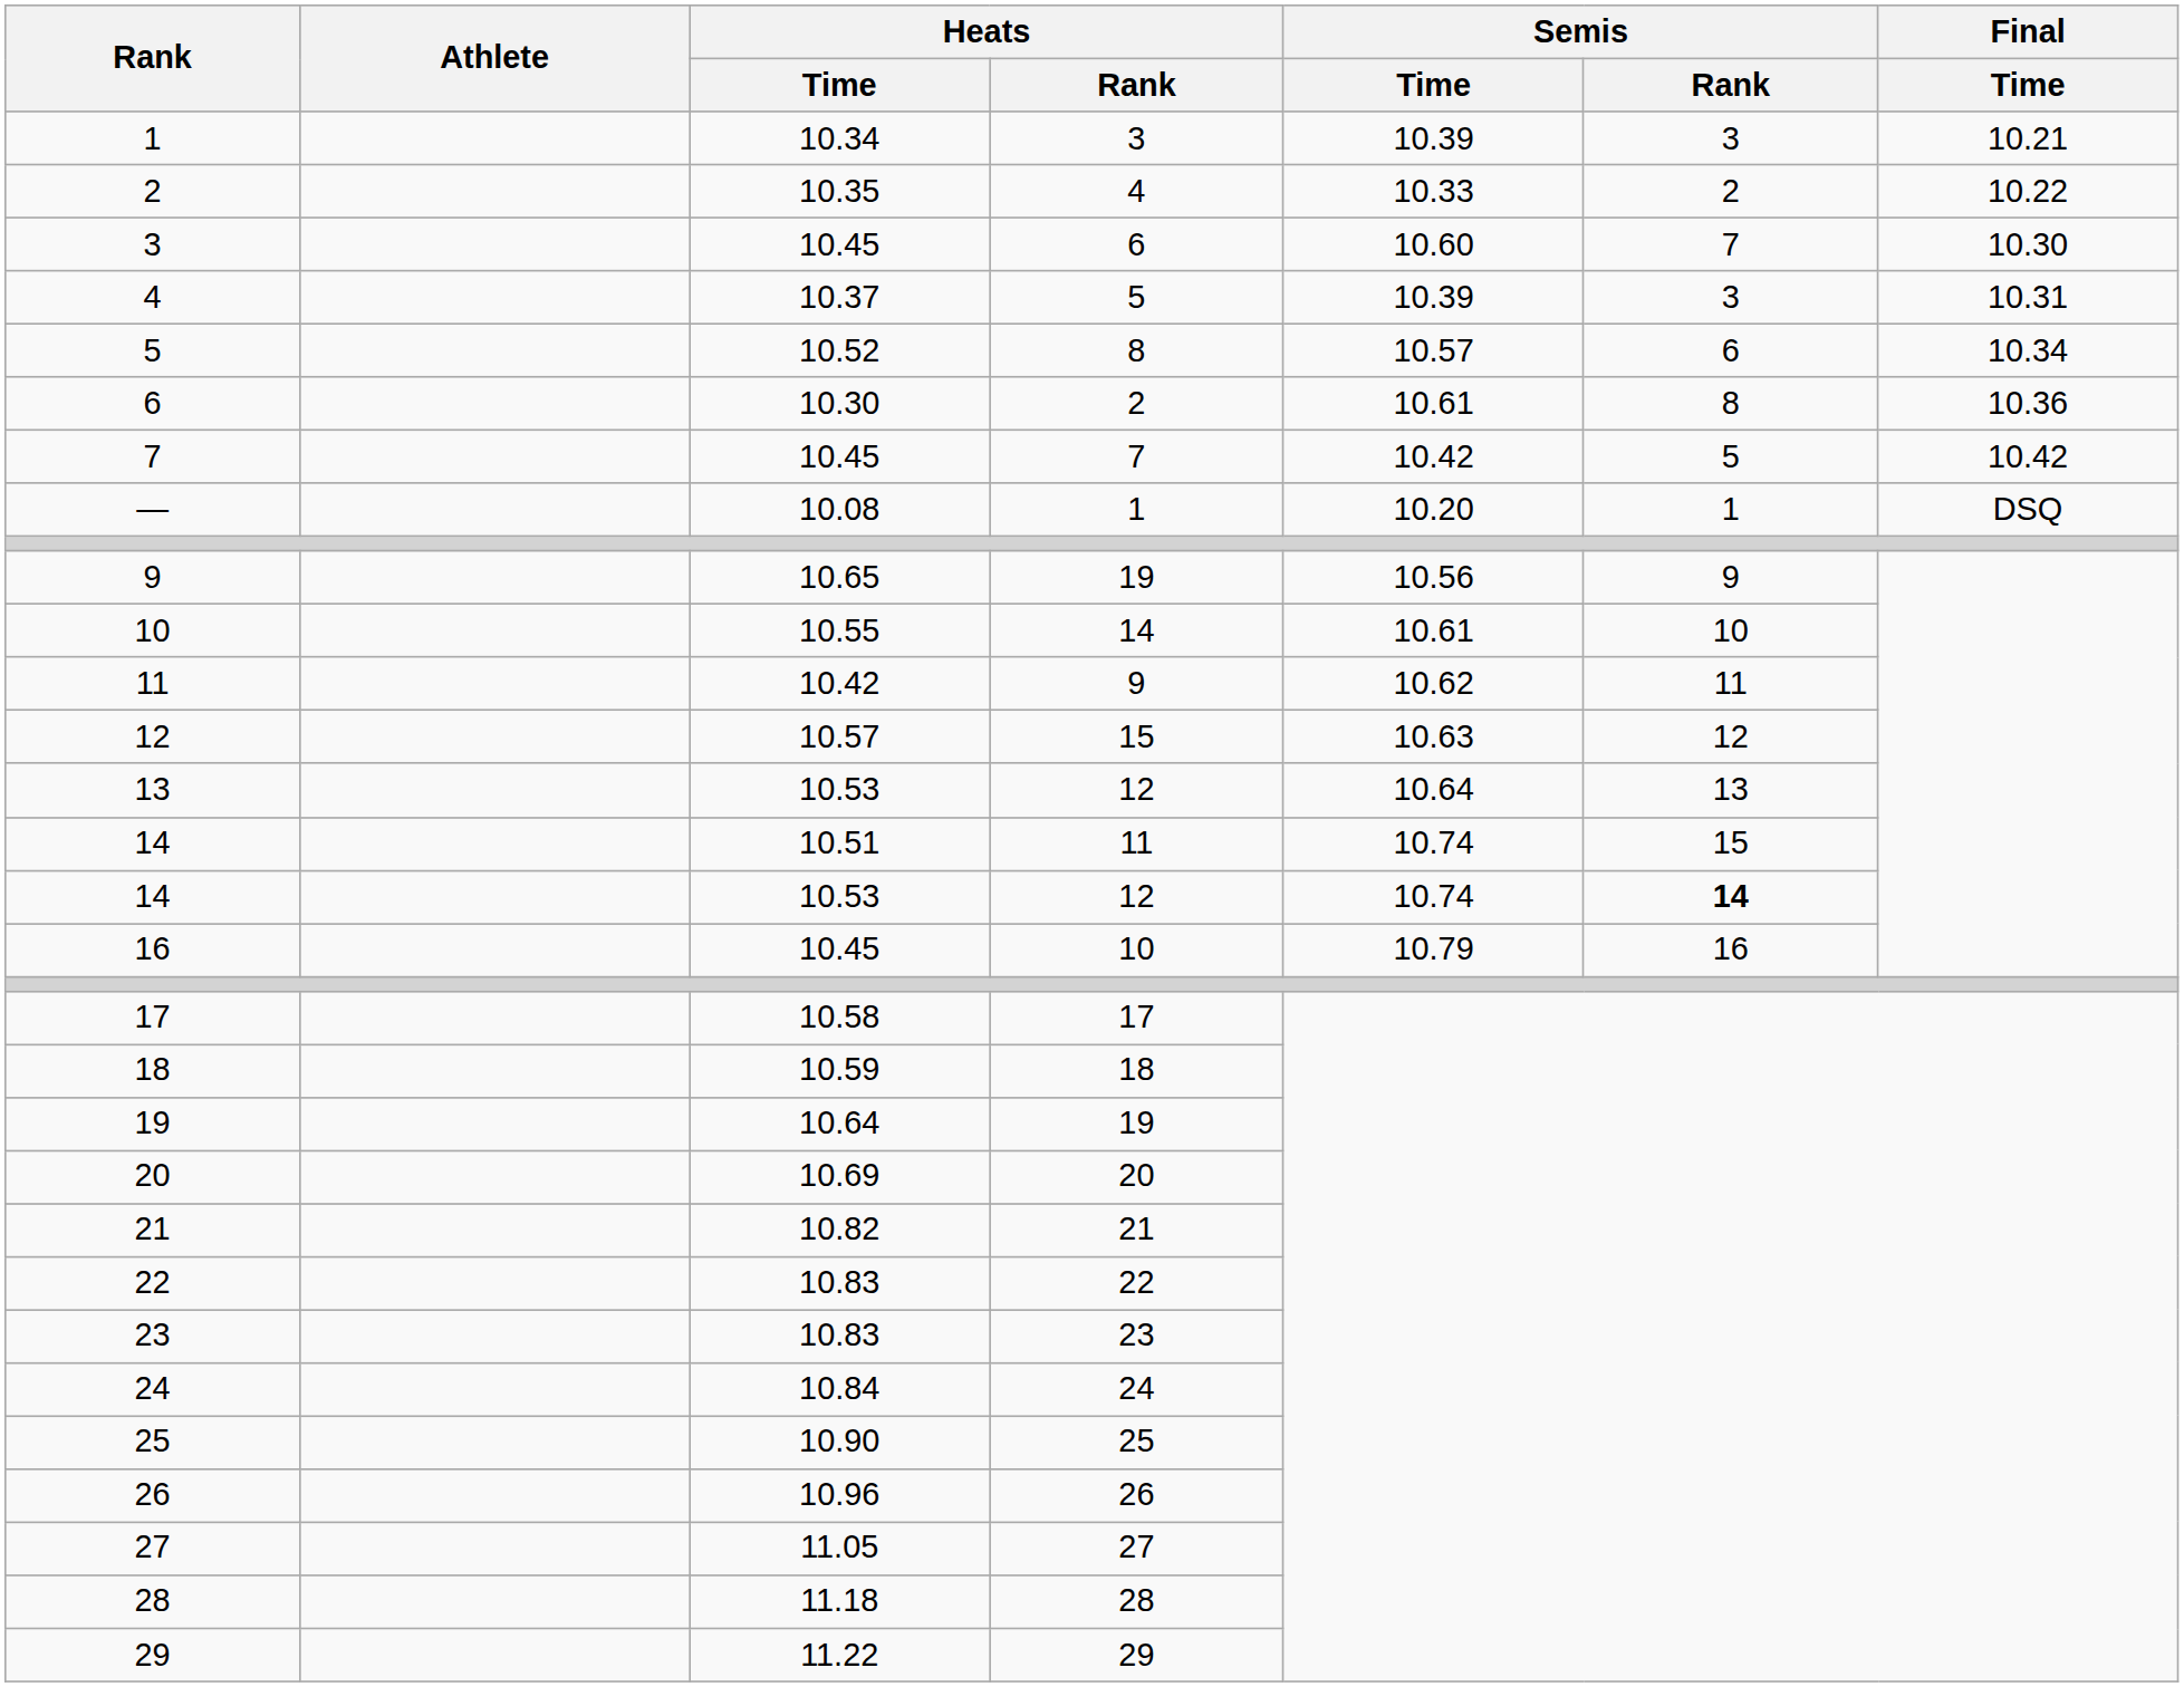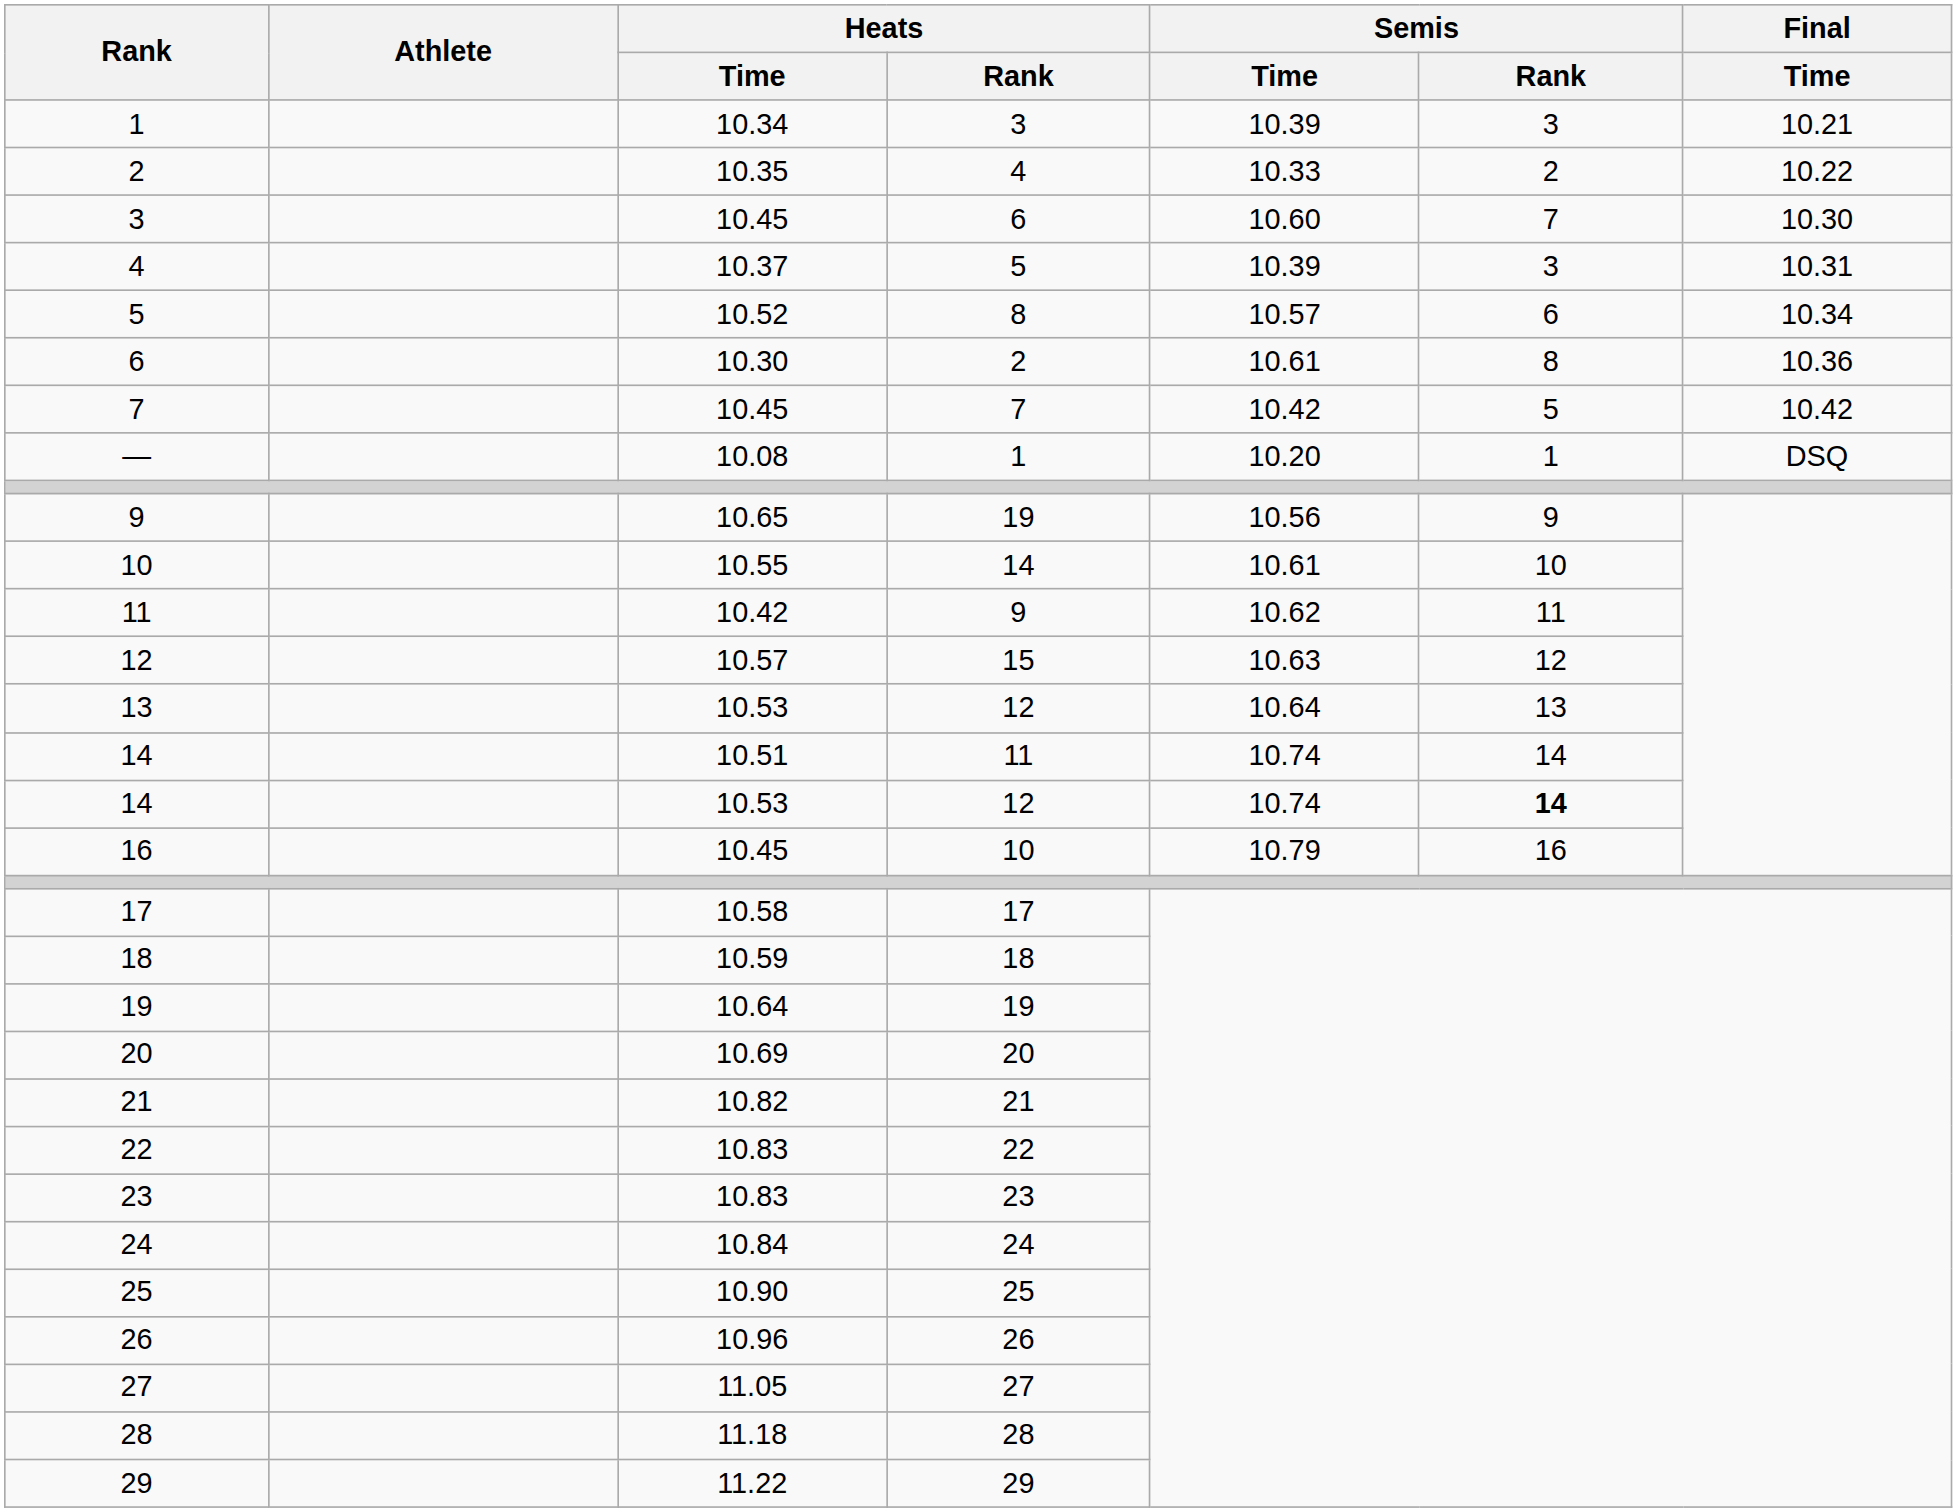14 / 11 | Semis / Rank: 15 -> 14
